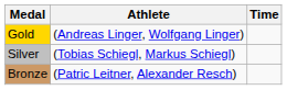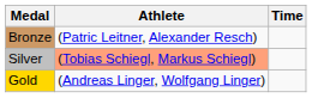rows swapped: Gold <-> Bronze
Silver | Athlete: no background -> lightsalmon background
